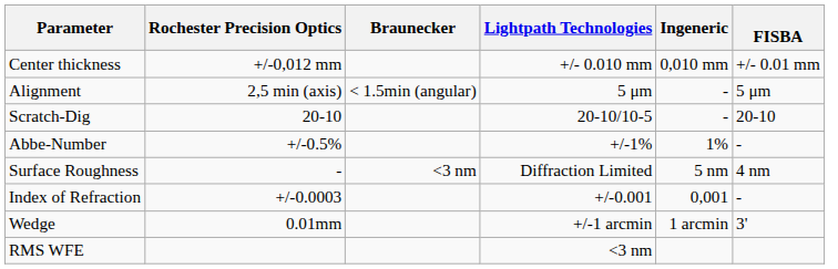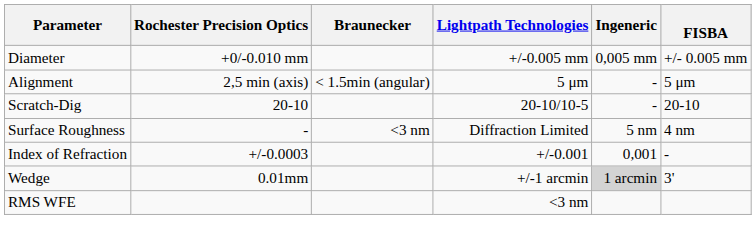+ row: Diameter | +0/-0.010 mm | +/-0.005 mm | 0,005 mm | +/- 0.005 mm
- row: Center thickness | +/-0,012 mm | +/- 0.010 mm | 0,010 mm | +/- 0.01 mm
- row: Abbe-Number | +/-0.5% | +/-1% | 1% | -
Wedge | Ingeneric: no background -> lightgrey background
